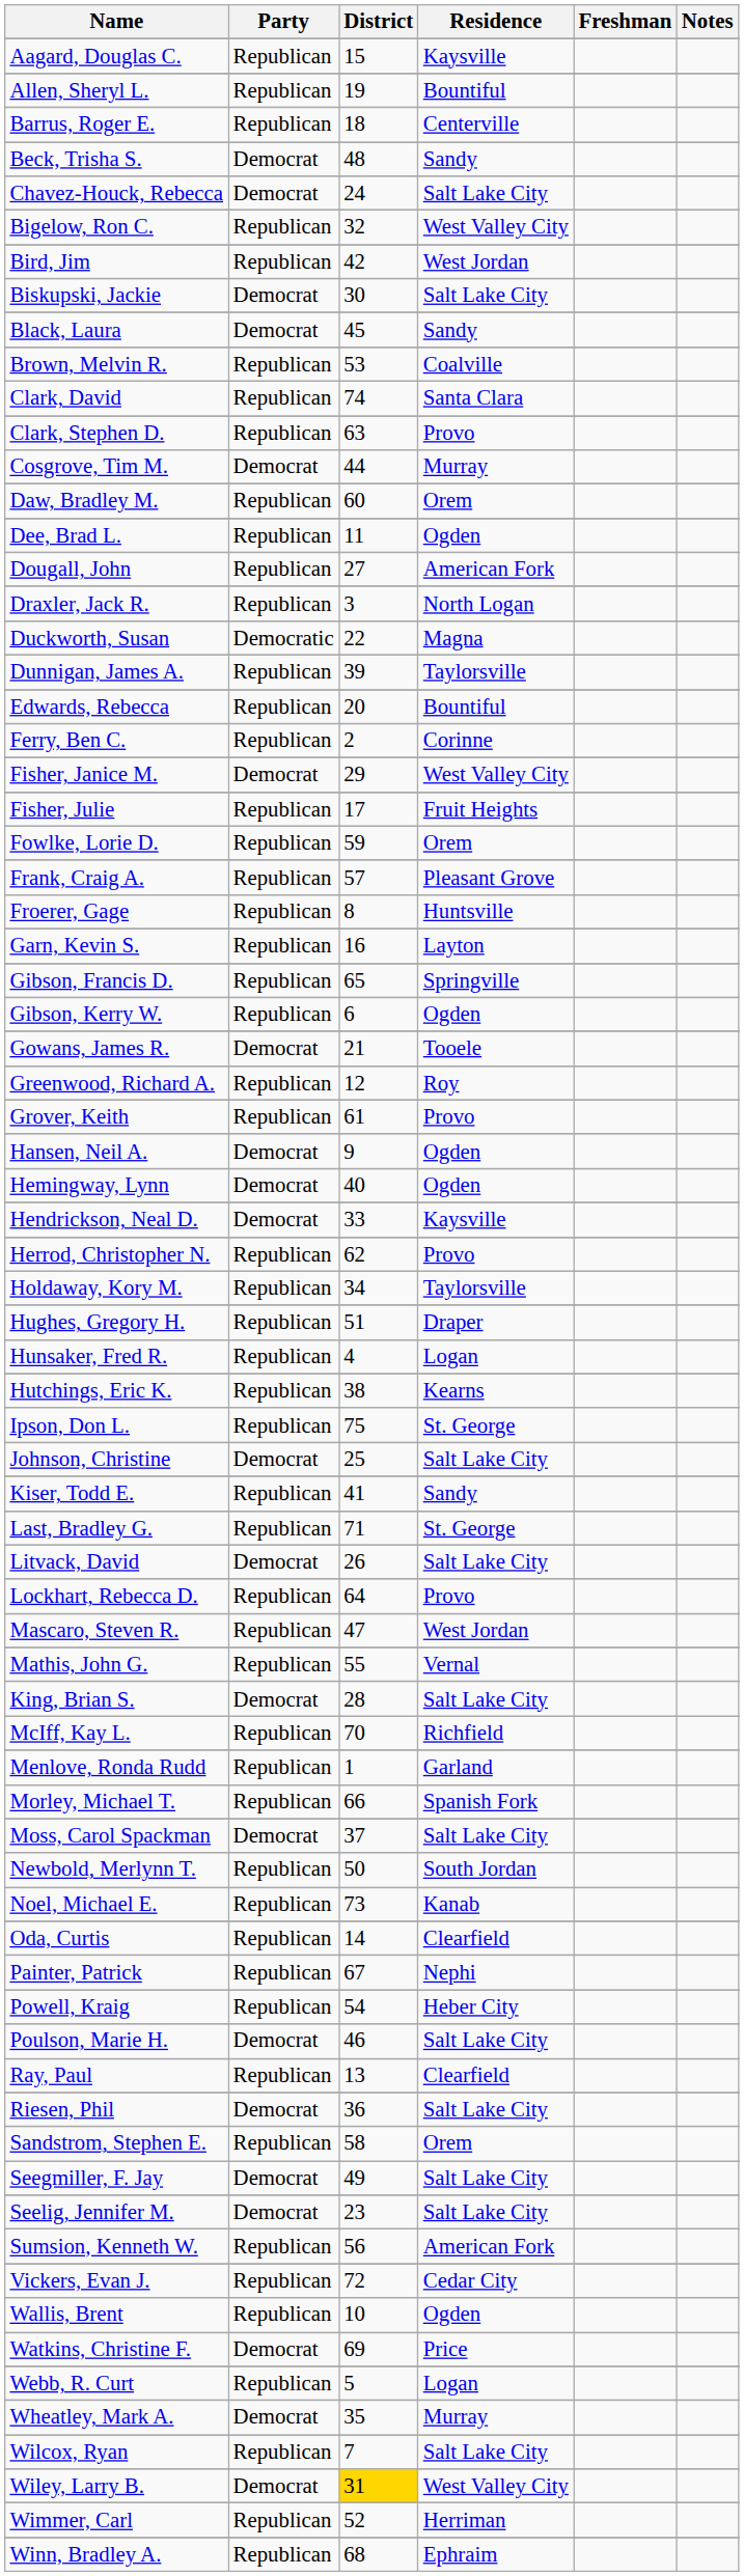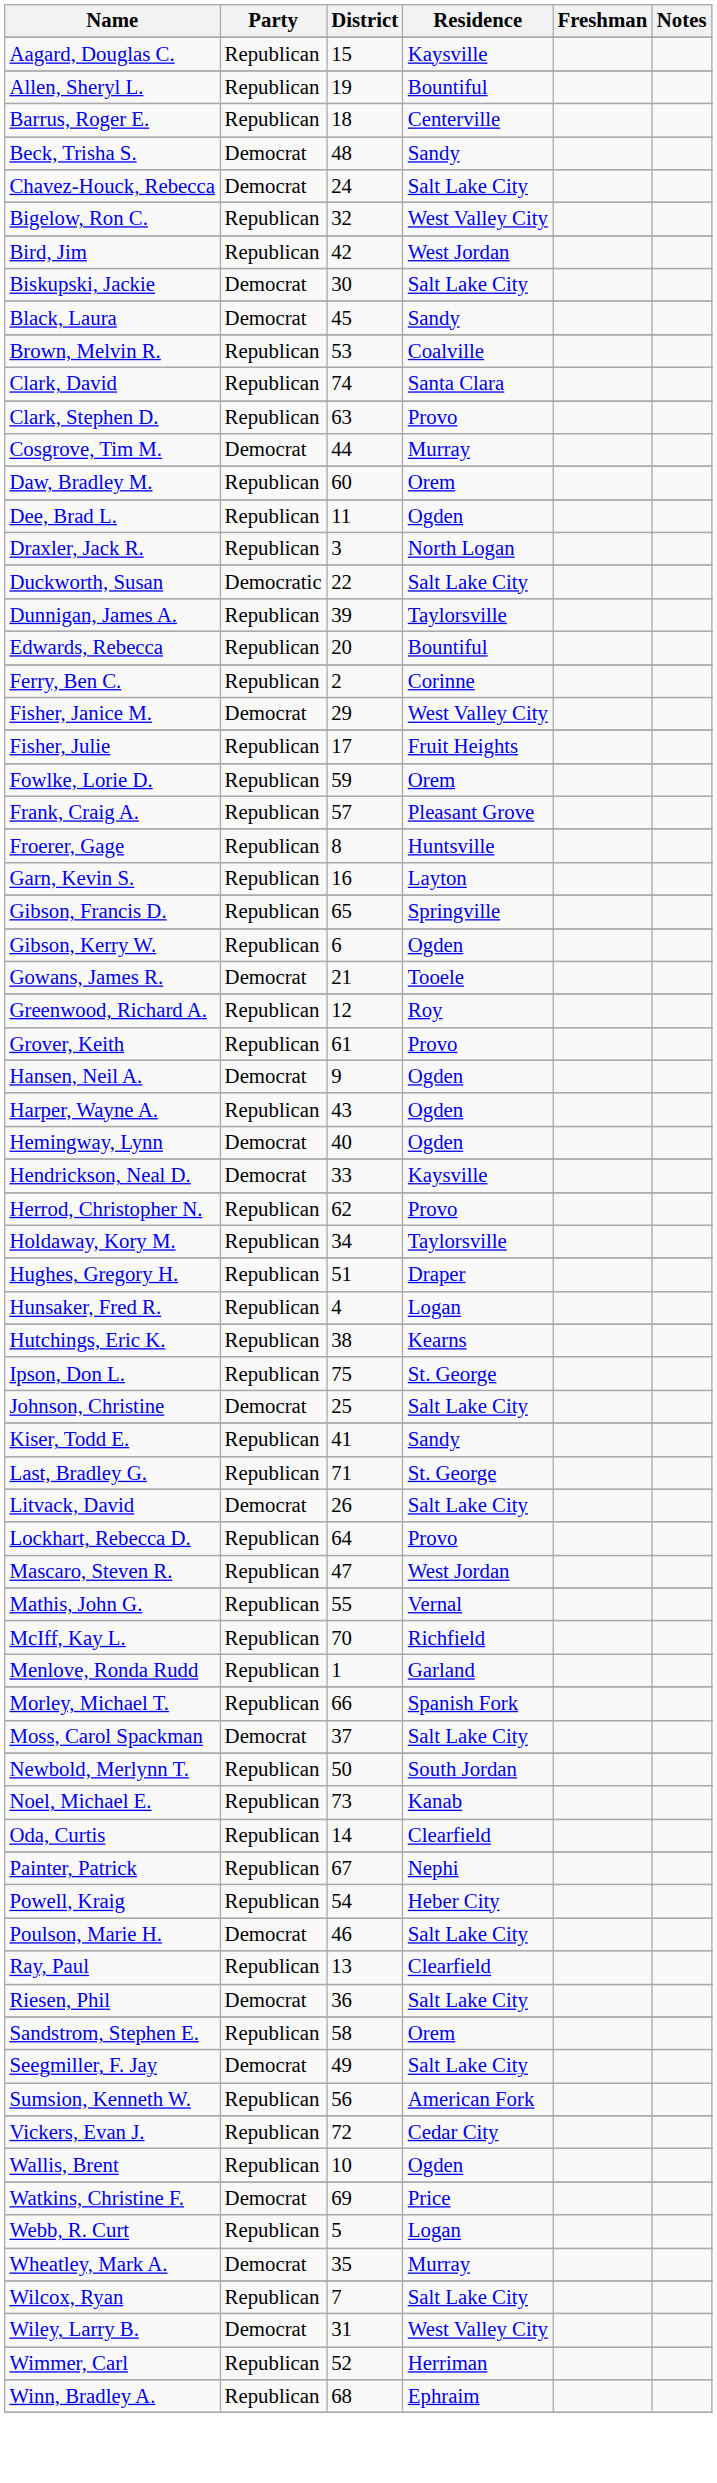- row: Dougall, John | Republican | 27 | American Fork
Duckworth, Susan | Residence: Magna -> Salt Lake City
+ row: Harper, Wayne A. | Republican | 43 | Ogden
- row: King, Brian S. | Democrat | 28 | Salt Lake City
- row: Seelig, Jennifer M. | Democrat | 23 | Salt Lake City
Wiley, Larry B. | District: gold background -> no background
